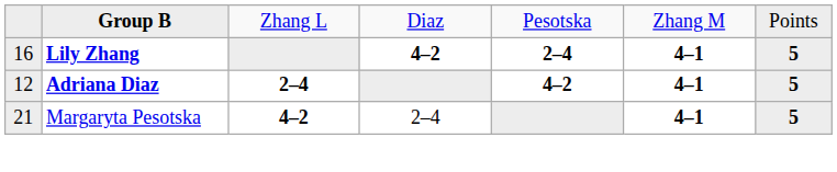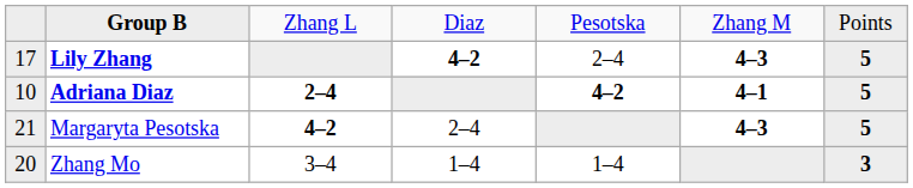Lily Zhang | column 1: 16 -> 17
Lily Zhang | column 5: bold -> normal
Lily Zhang | column 6: 4–1 -> 4–3
Adriana Diaz | column 1: 12 -> 10
Margaryta Pesotska | column 6: 4–1 -> 4–3
+ row: 20 | Zhang Mo | 3–4 | 1–4 | 1–4 | 3
